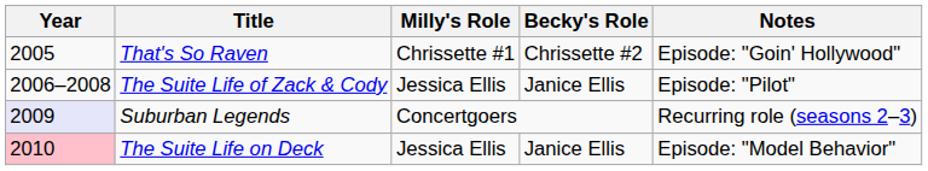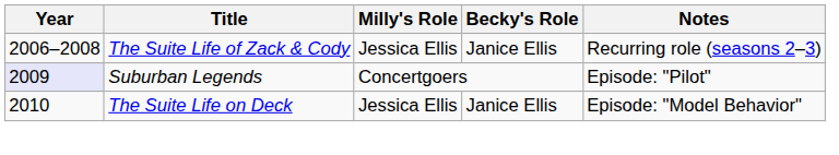- row: 2005 | That's So Raven | Chrissette #1 | Chrissette #2 | Episode: "Goin' Hollywood"
The Suite Life of Zack & Cody | Notes: Episode: "Pilot" -> Recurring role (seasons 2–3)
Suburban Legends | Notes: Recurring role (seasons 2–3) -> Episode: "Pilot"
The Suite Life on Deck | Year: pink background -> no background
